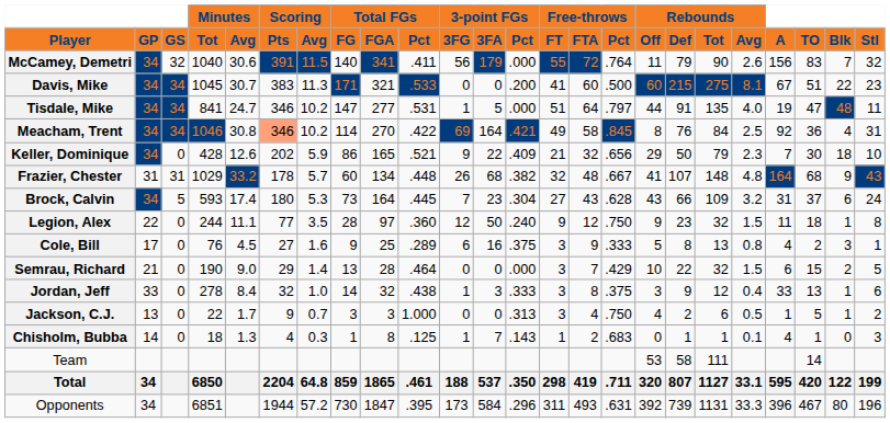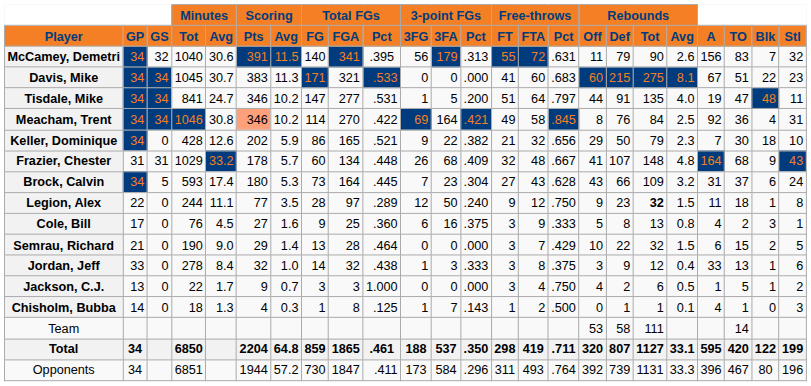McCamey, Demetri | Total FGs / Pct: .411 -> .395
McCamey, Demetri | 3-point FGs / Pct: .000 -> .313
McCamey, Demetri | Free-throws / Pct: .764 -> .631
Davis, Mike | 3-point FGs / Pct: .200 -> .000
Davis, Mike | Free-throws / Pct: .500 -> .683
Tisdale, Mike | 3-point FGs / Pct: .000 -> .200
Keller, Dominique | 3-point FGs / Pct: .409 -> .382
Frazier, Chester | 3-point FGs / Pct: .382 -> .409
Legion, Alex | Total FGs / Pct: .360 -> .289
Legion, Alex | Rebounds / Tot: normal -> bold
Cole, Bill | Total FGs / Pct: .289 -> .360
Jackson, C.J. | 3-point FGs / Pct: .313 -> .000
Chisholm, Bubba | Free-throws / Pct: .683 -> .500
Opponents | Total FGs / Pct: .395 -> .411
Opponents | Free-throws / Pct: .631 -> .764
